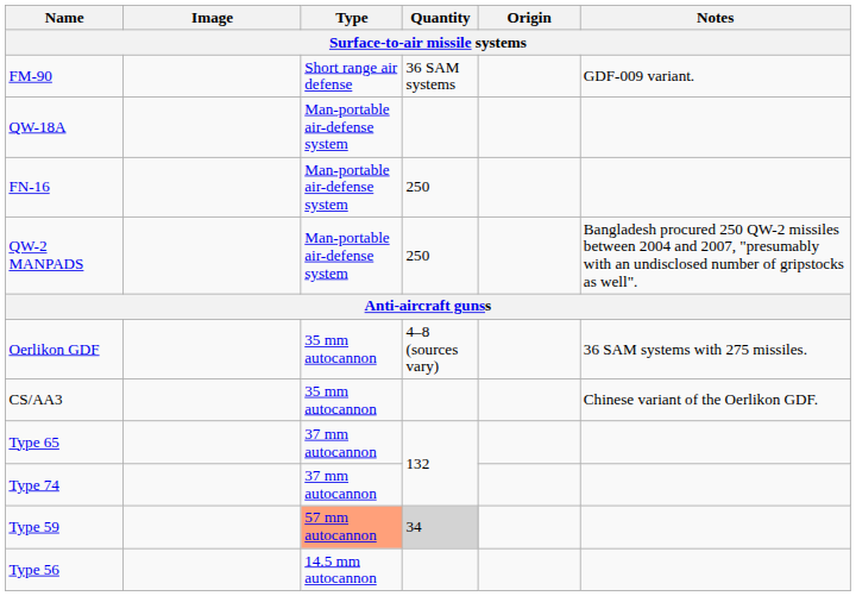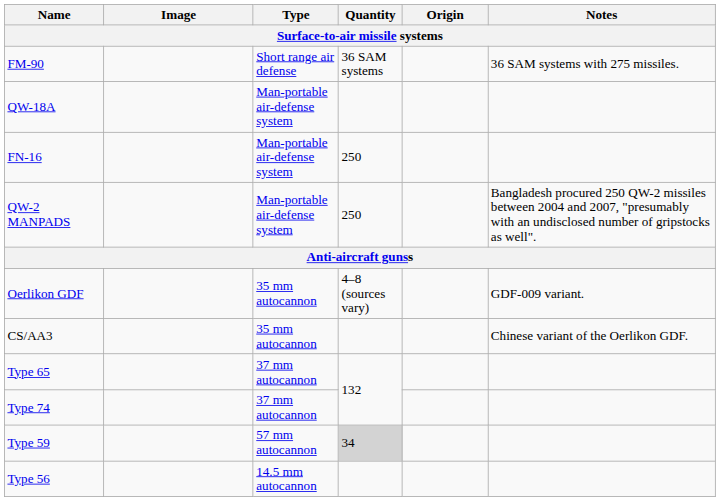FM-90 | Notes: GDF-009 variant. -> 36 SAM systems with 275 missiles.
Oerlikon GDF | Notes: 36 SAM systems with 275 missiles. -> GDF-009 variant.
Type 59 | Type: lightsalmon background -> no background
